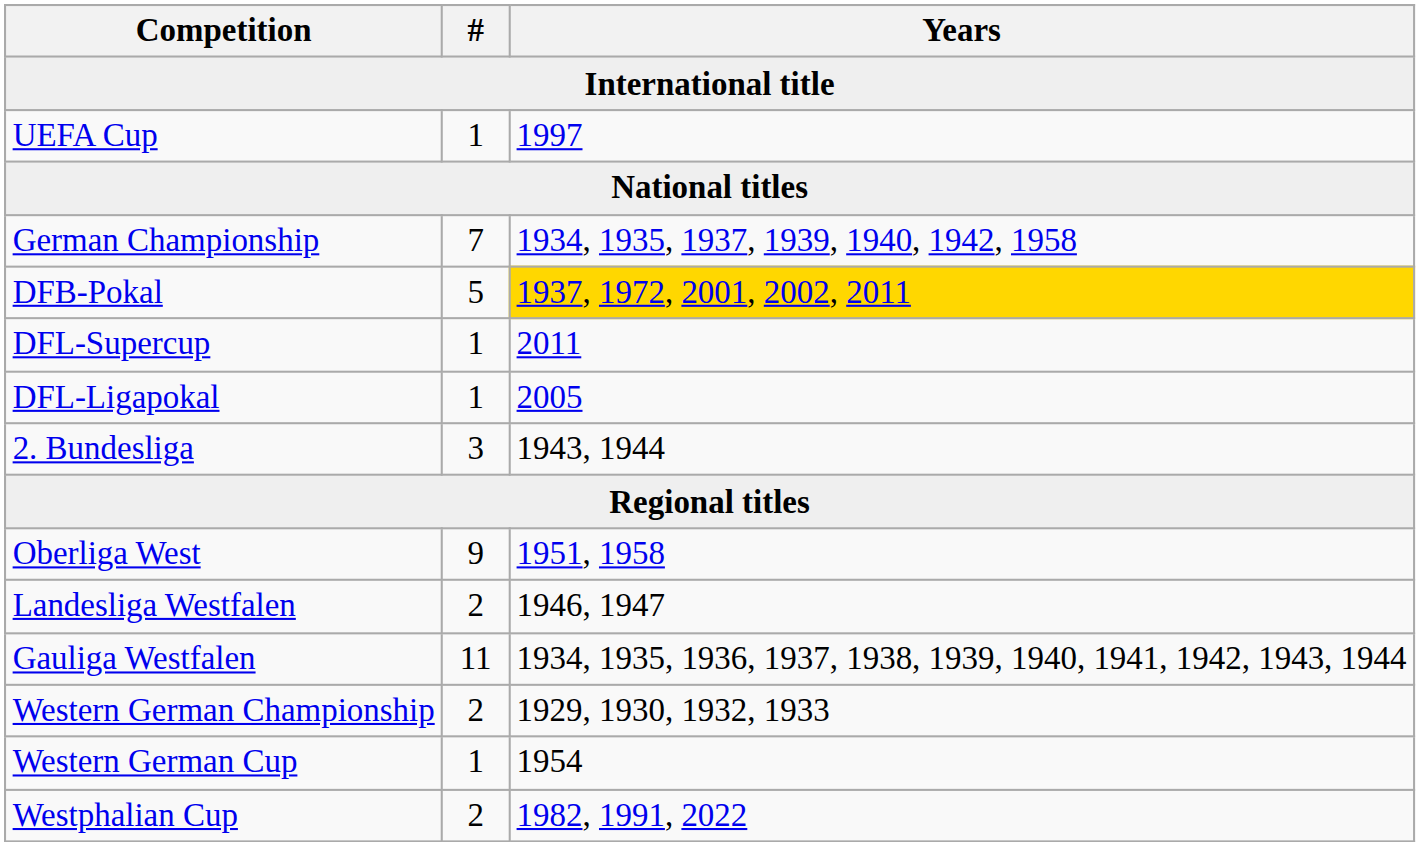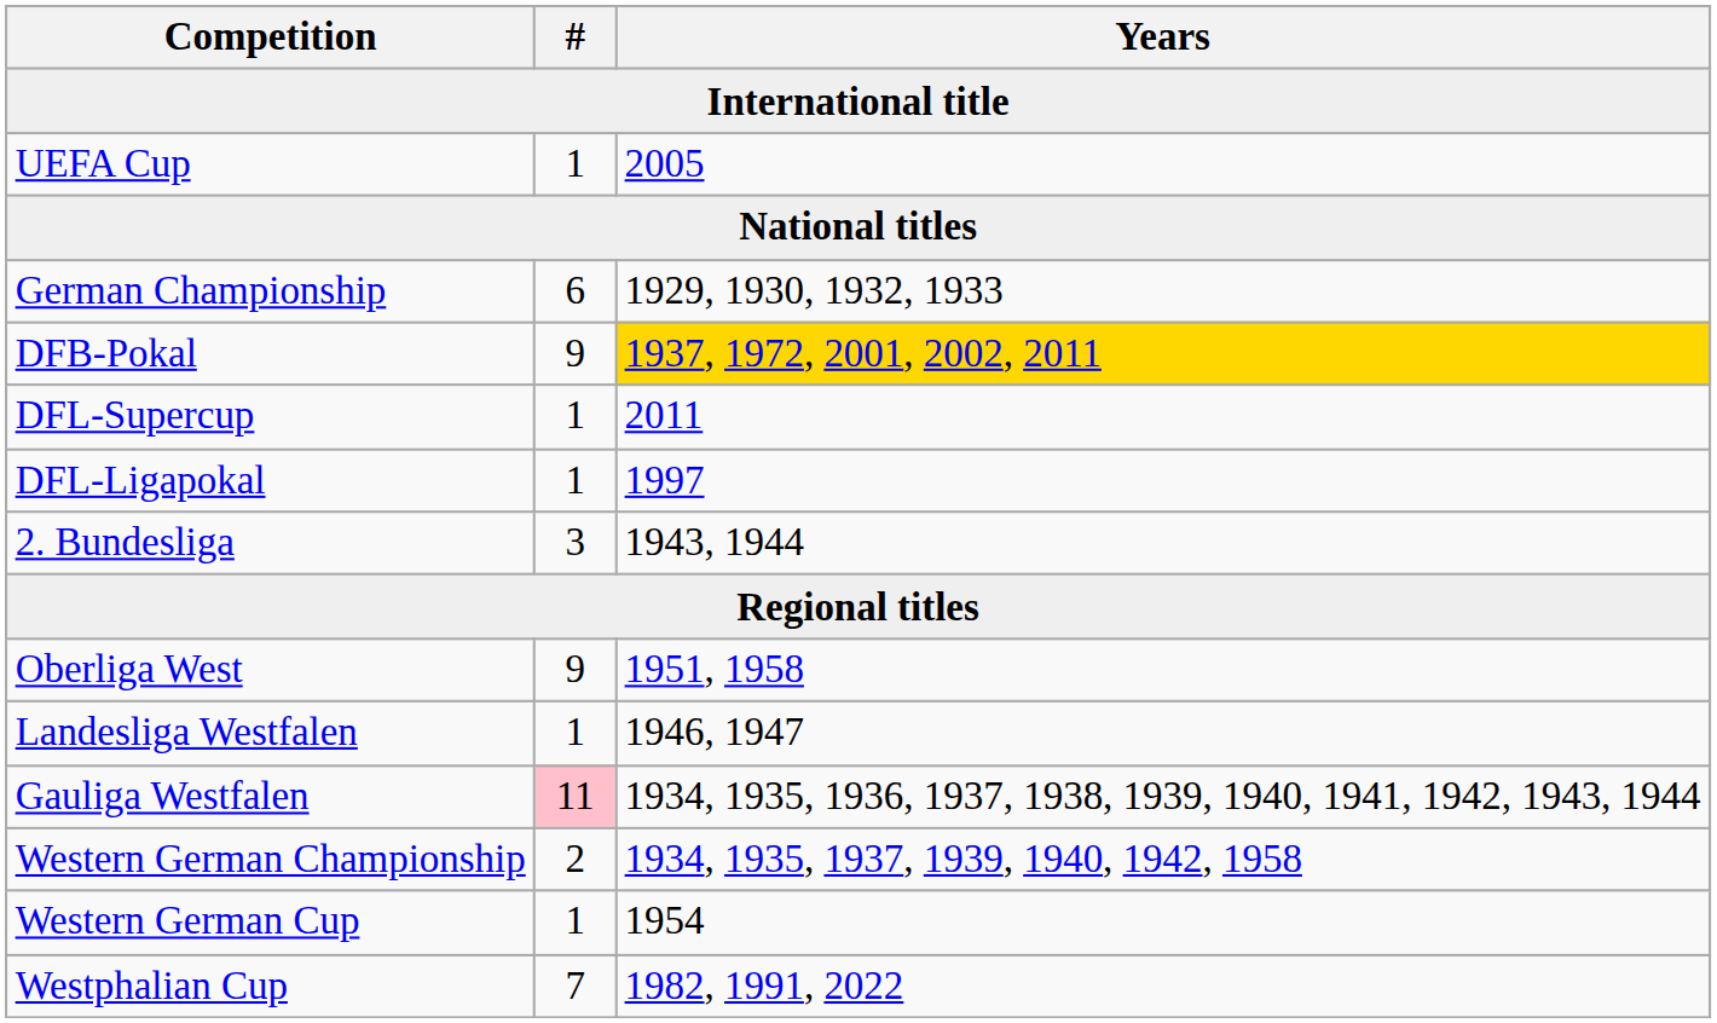UEFA Cup | Years: 1997 -> 2005
German Championship | #: 7 -> 6
German Championship | Years: 1934, 1935, 1937, 1939, 1940, 1942, 1958 -> 1929, 1930, 1932, 1933
DFB-Pokal | #: 5 -> 9
DFL-Ligapokal | Years: 2005 -> 1997
Landesliga Westfalen | #: 2 -> 1
Gauliga Westfalen | #: no background -> pink background
Western German Championship | Years: 1929, 1930, 1932, 1933 -> 1934, 1935, 1937, 1939, 1940, 1942, 1958
Westphalian Cup | #: 2 -> 7
